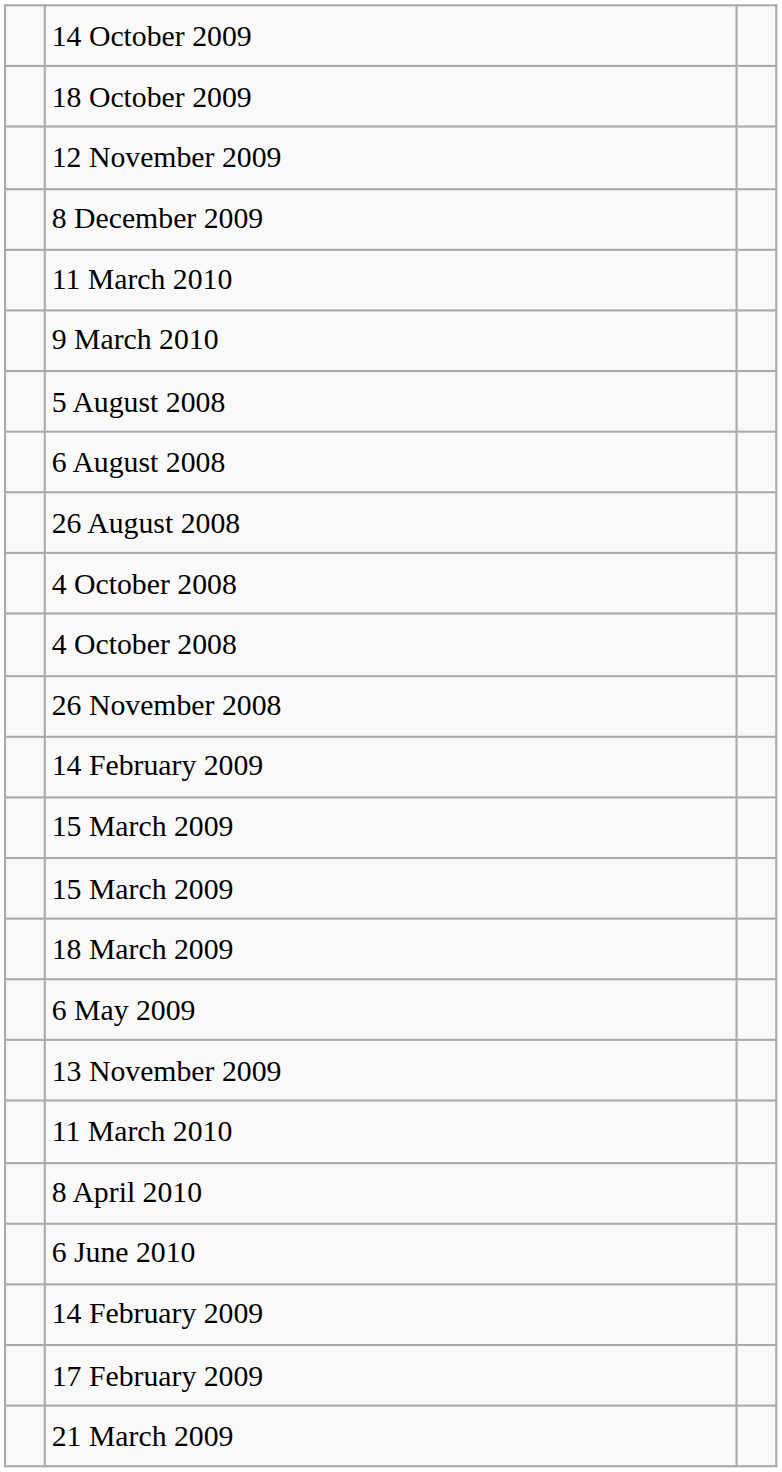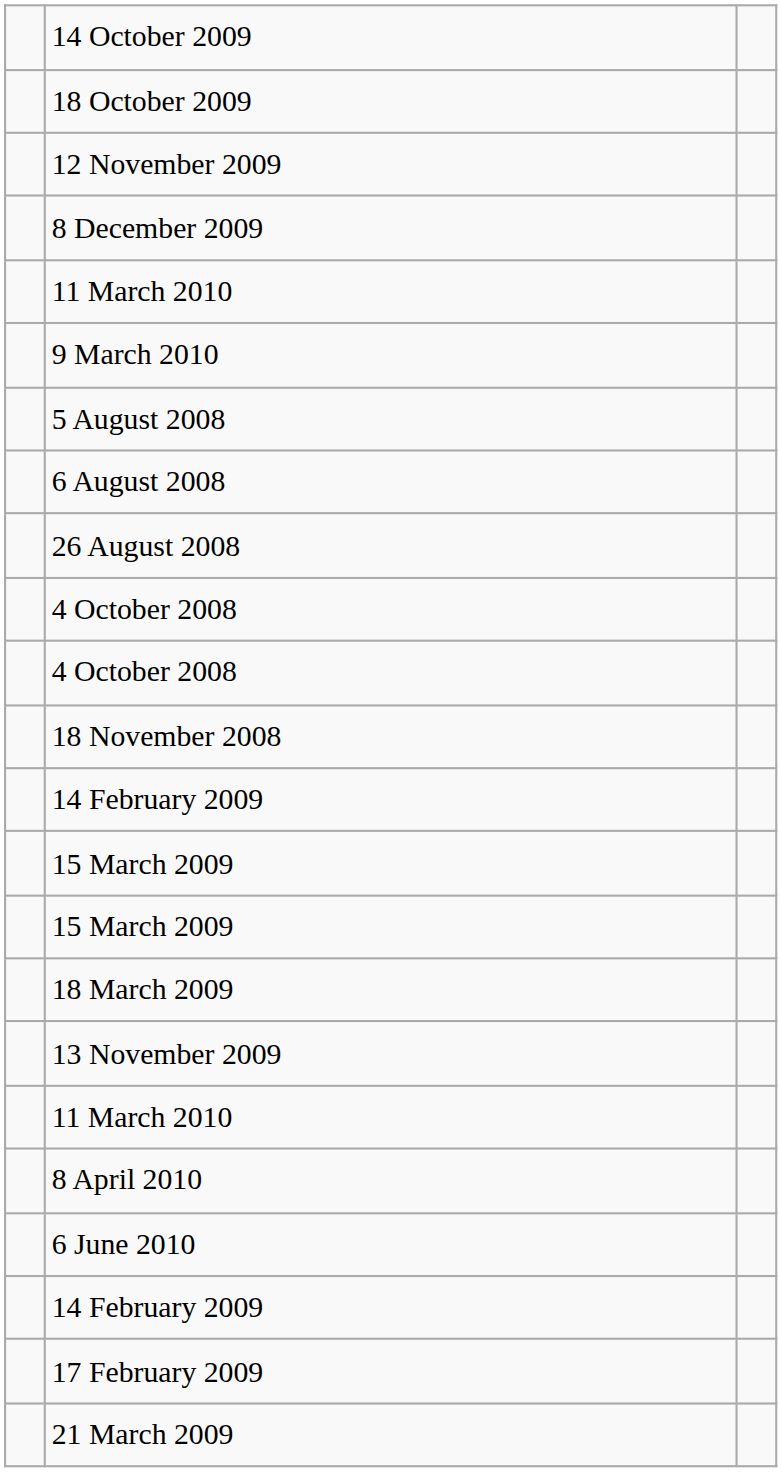+ row: 18 November 2008
- row: 26 November 2008
- row: 6 May 2009
